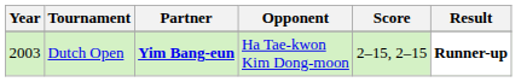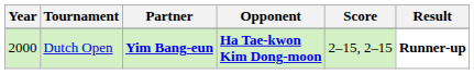Dutch Open | Year: 2003 -> 2000
Dutch Open | Opponent: normal -> bold
